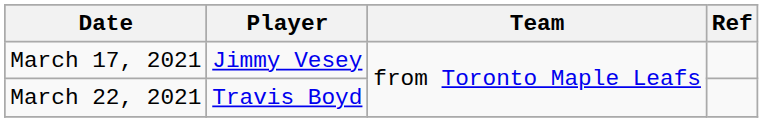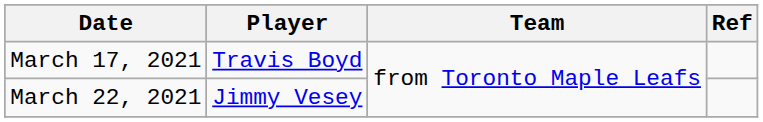March 17, 2021 | Player: Jimmy Vesey -> Travis Boyd
March 22, 2021 | Player: Travis Boyd -> Jimmy Vesey
